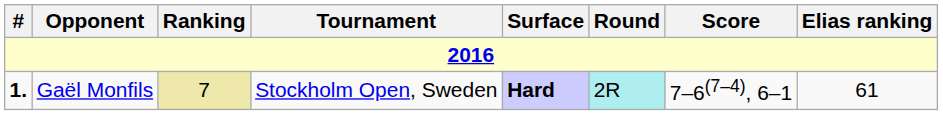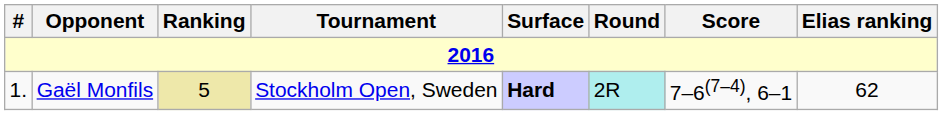Gaël Monfils | #: bold -> normal
Gaël Monfils | Ranking: 7 -> 5
Gaël Monfils | Elias ranking: 61 -> 62
